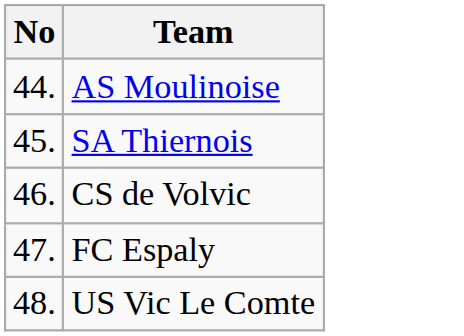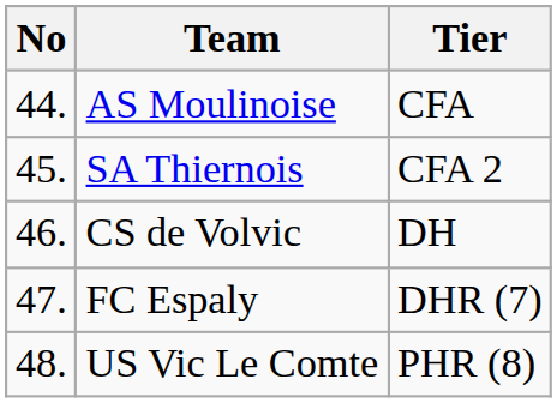+ column: Tier | CFA | CFA 2 | DH | DHR (7) | PHR (8)
